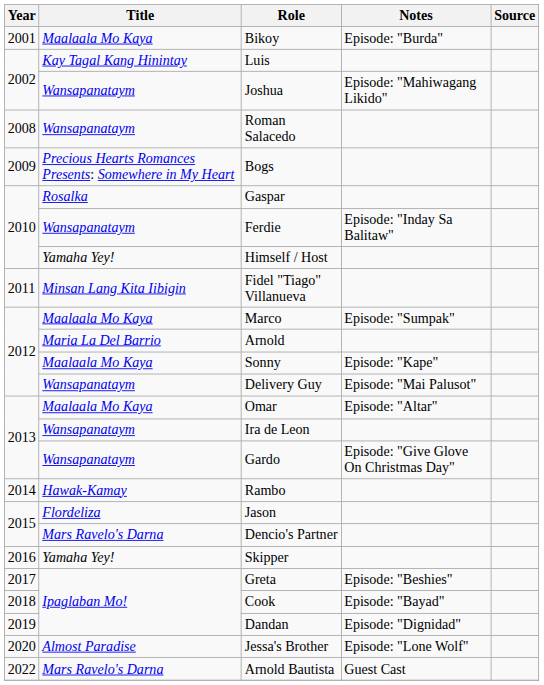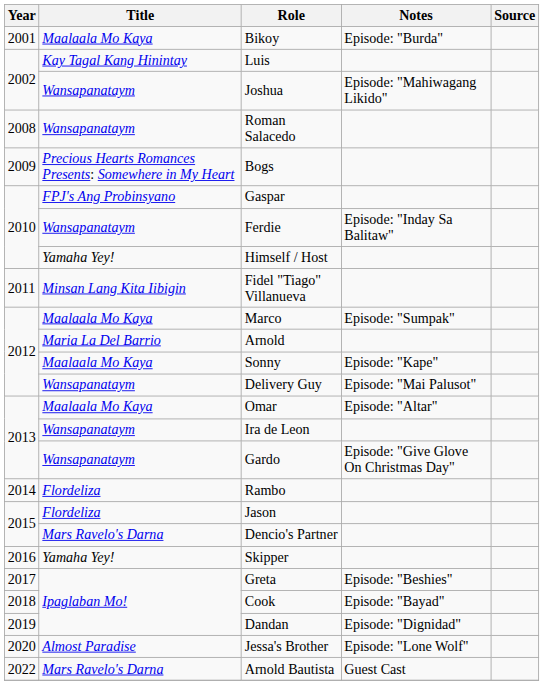Gaspar | Title: Rosalka -> FPJ's Ang Probinsyano
Rambo | Title: Hawak-Kamay -> Flordeliza
